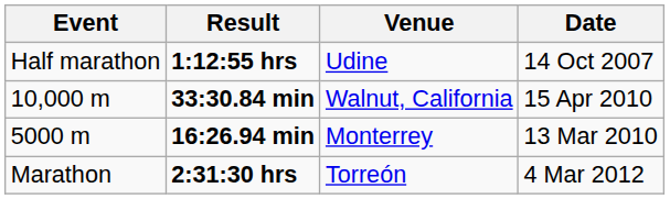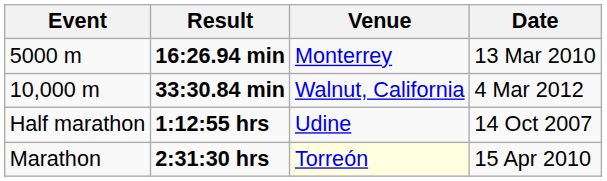rows swapped: 5000 m <-> Half marathon
10,000 m | Date: 15 Apr 2010 -> 4 Mar 2012
Marathon | Venue: no background -> lightyellow background
Marathon | Date: 4 Mar 2012 -> 15 Apr 2010
